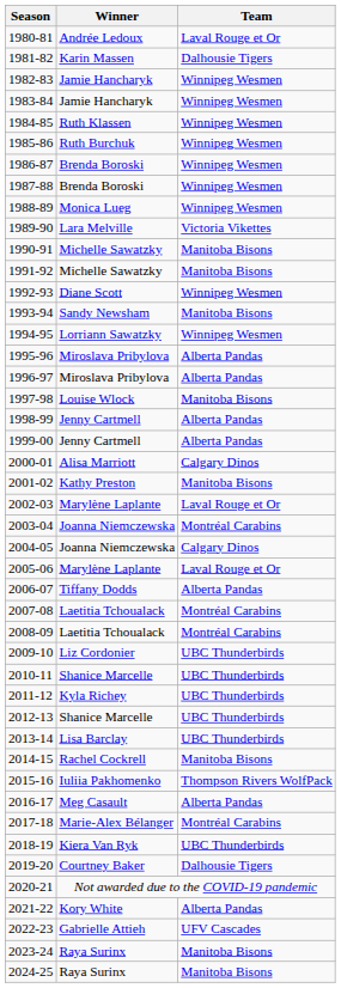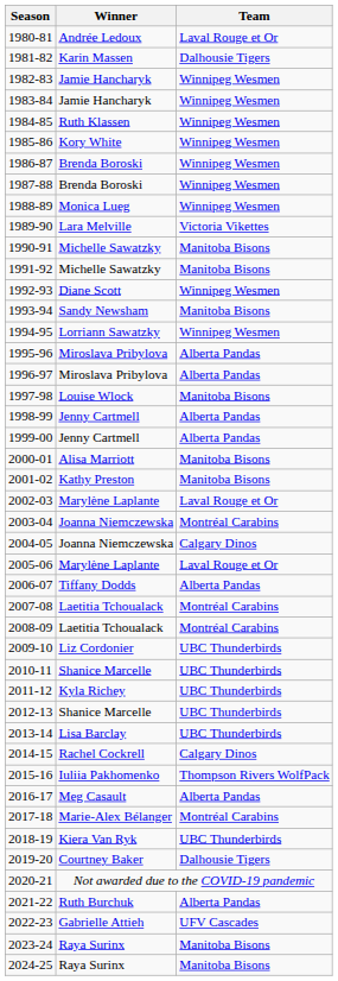1985-86 | Winner: Ruth Burchuk -> Kory White
2000-01 | Team: Calgary Dinos -> Manitoba Bisons
2014-15 | Team: Manitoba Bisons -> Calgary Dinos
2021-22 | Winner: Kory White -> Ruth Burchuk
